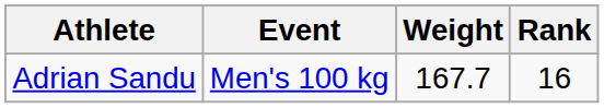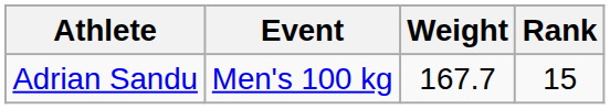Adrian Sandu | Rank: 16 -> 15
